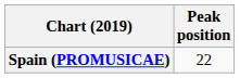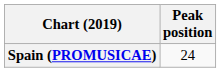Spain (PROMUSICAE) | Peak position: 22 -> 24
